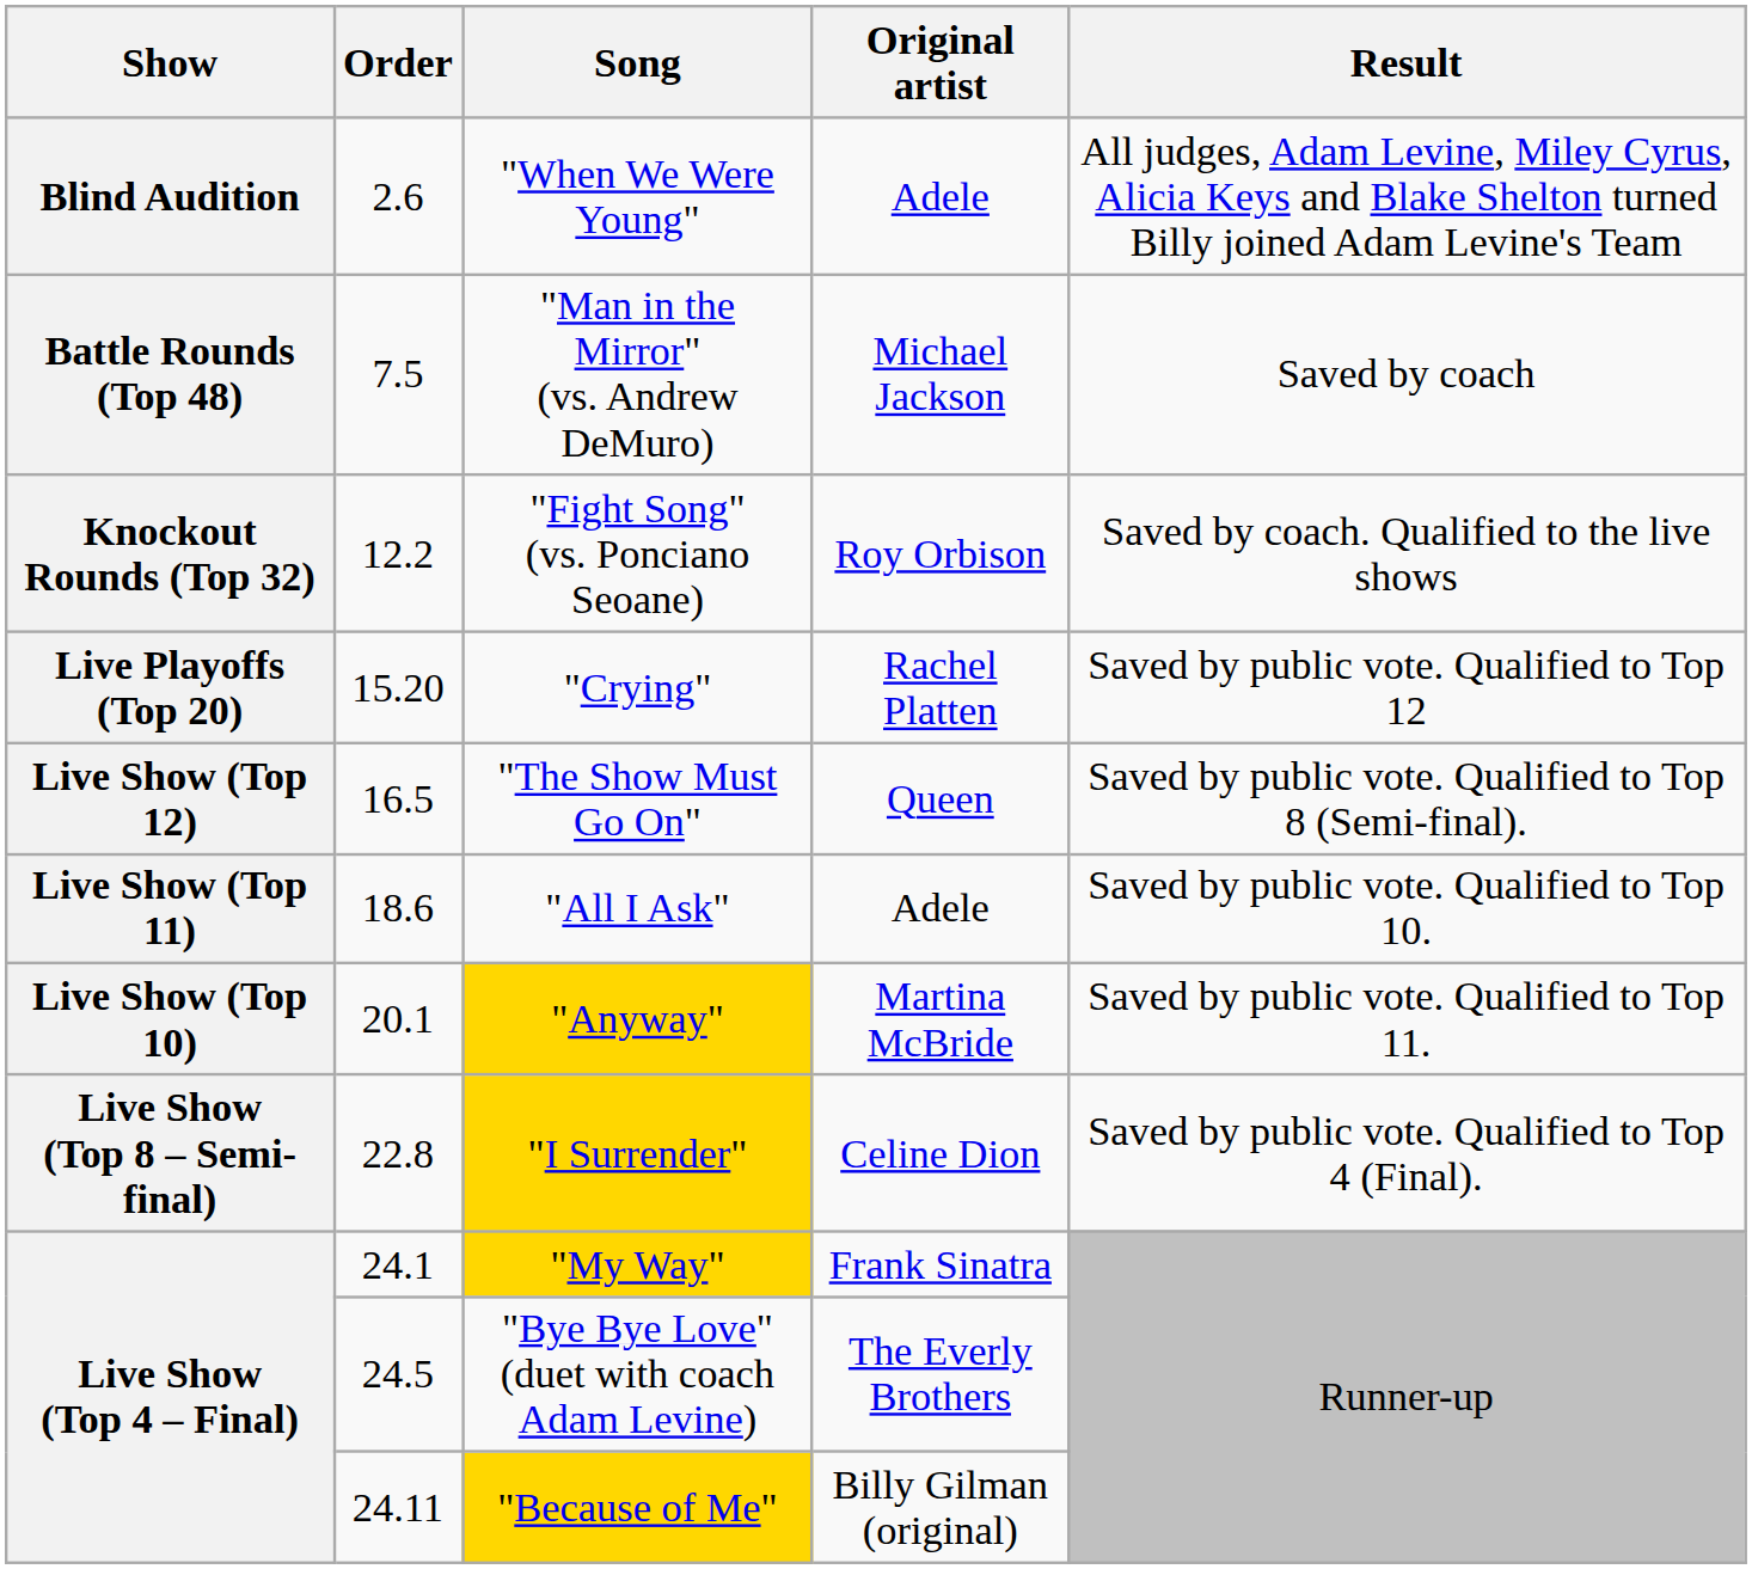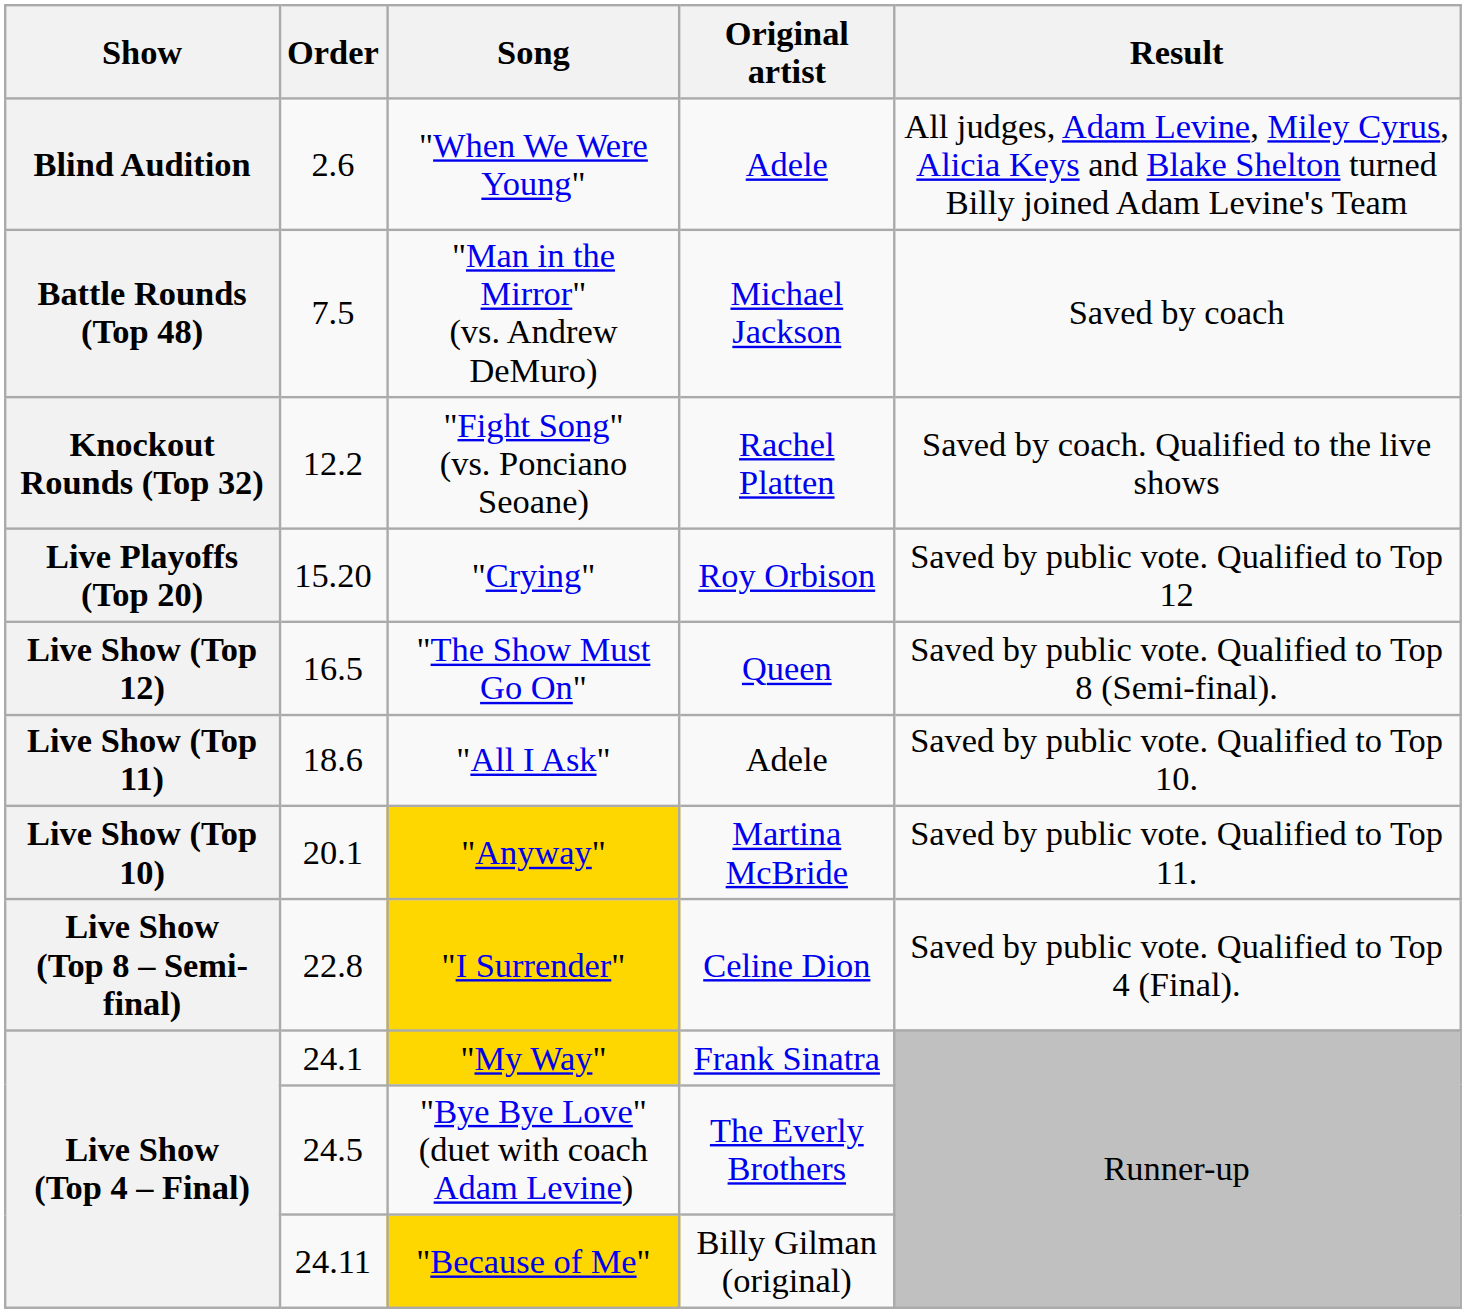"Fight Song" (vs. Ponciano Seoane) | Original artist: Roy Orbison -> Rachel Platten
"Crying" | Original artist: Rachel Platten -> Roy Orbison
